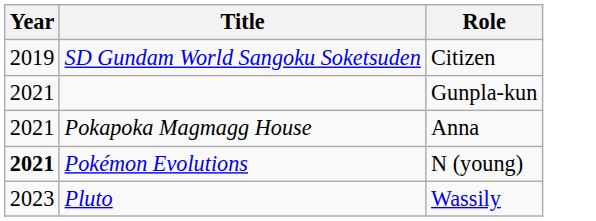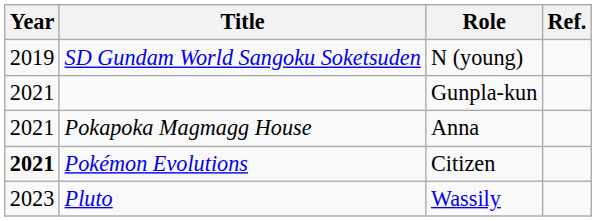+ column: Ref.
SD Gundam World Sangoku Soketsuden | Role: Citizen -> N (young)
Pokémon Evolutions | Role: N (young) -> Citizen
